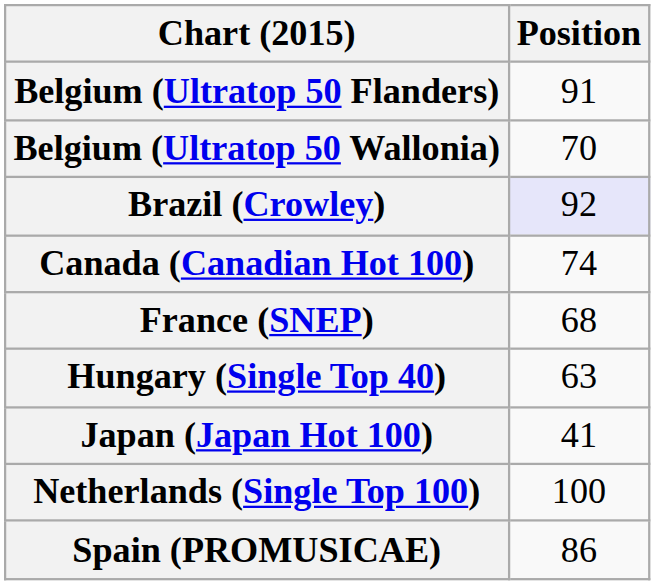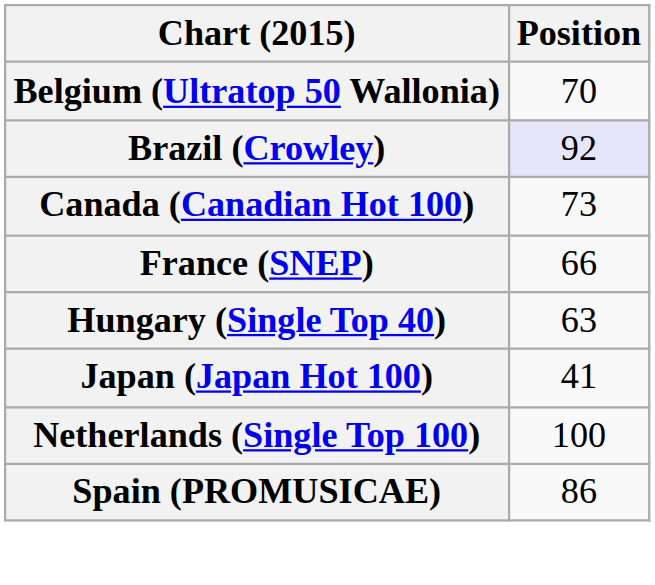- row: Belgium (Ultratop 50 Flanders) | 91
Canada (Canadian Hot 100) | Position: 74 -> 73
France (SNEP) | Position: 68 -> 66
